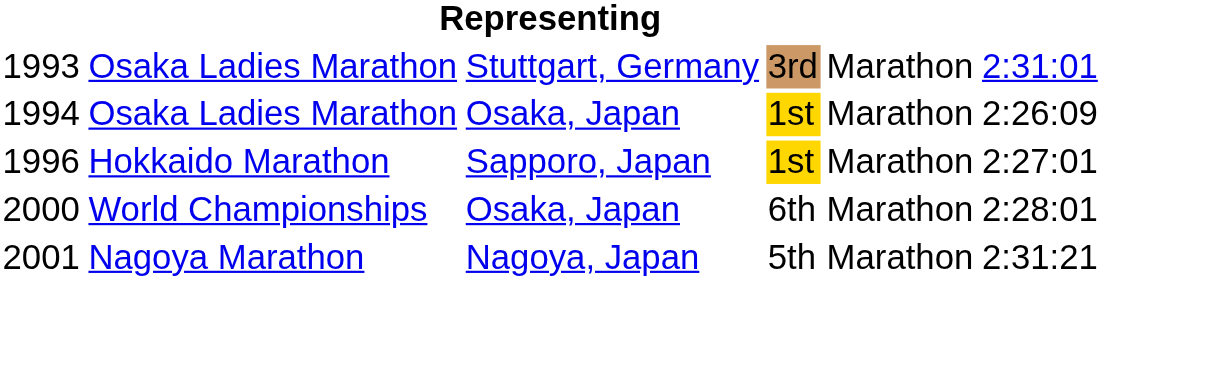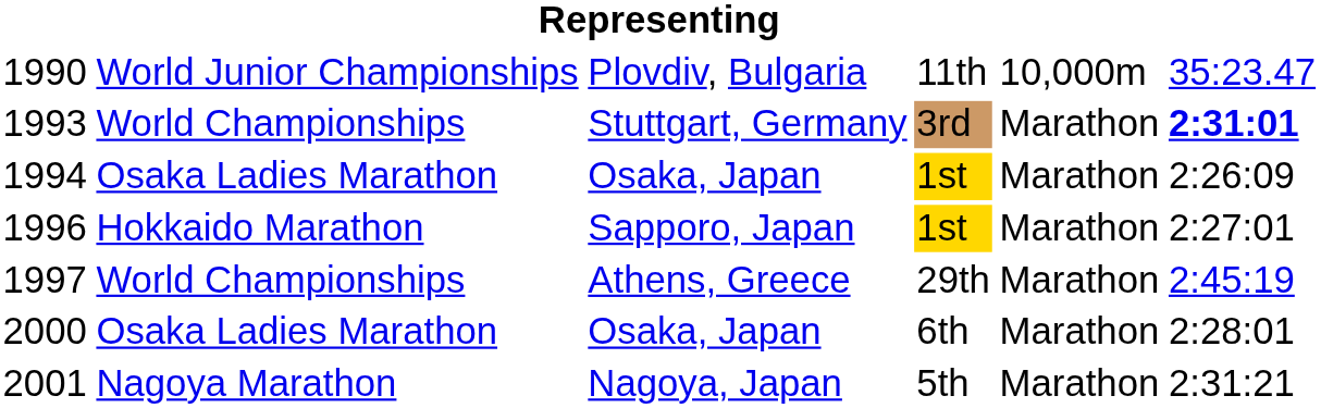+ row: 1990 | World Junior Championships | Plovdiv, Bulgaria | 11th | 10,000m | 35:23.47
1993 | column 2: Osaka Ladies Marathon -> World Championships
1993 | column 6: normal -> bold
+ row: 1997 | World Championships | Athens, Greece | 29th | Marathon | 2:45:19
2000 | column 2: World Championships -> Osaka Ladies Marathon
